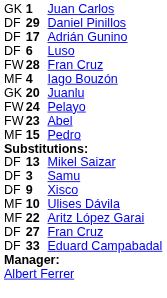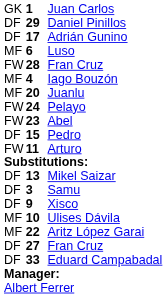Luso | column 1: DF -> MF
Juanlu | column 1: GK -> MF
Pedro | column 1: MF -> DF
+ row: FW | 11 | Arturo
